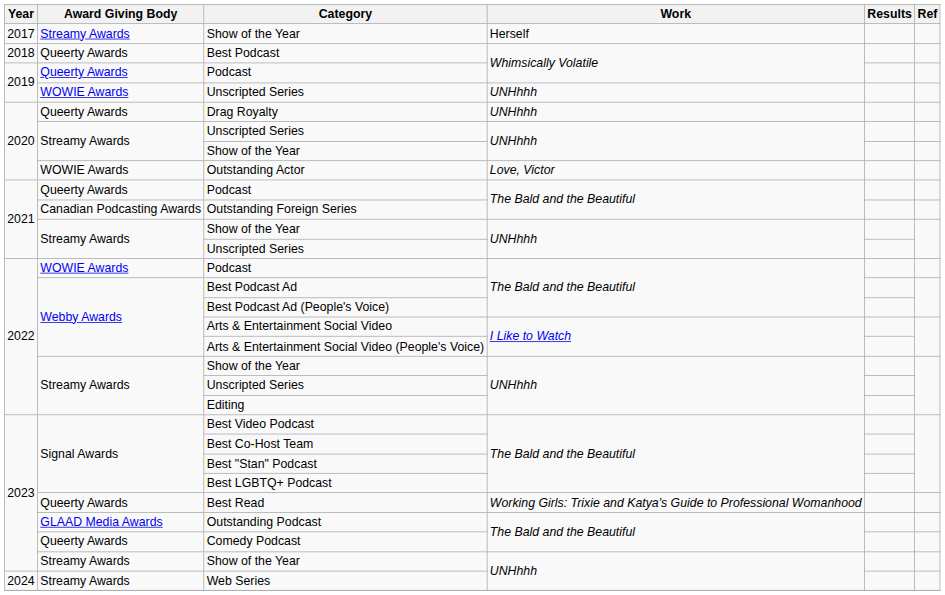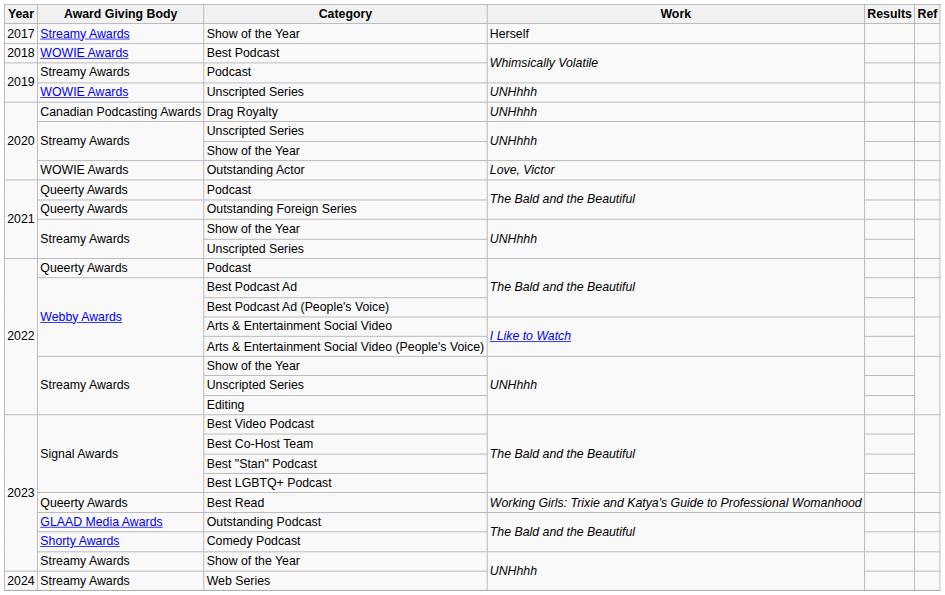Best Podcast | Award Giving Body: Queerty Awards -> WOWIE Awards
2019 / Podcast | Award Giving Body: Queerty Awards -> Streamy Awards
Drag Royalty | Award Giving Body: Queerty Awards -> Canadian Podcasting Awards
Outstanding Foreign Series | Award Giving Body: Canadian Podcasting Awards -> Queerty Awards
2022 / Podcast | Award Giving Body: WOWIE Awards -> Queerty Awards
Comedy Podcast | Award Giving Body: Queerty Awards -> Shorty Awards
